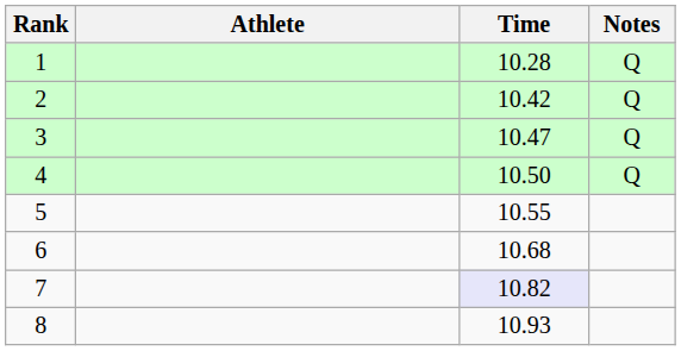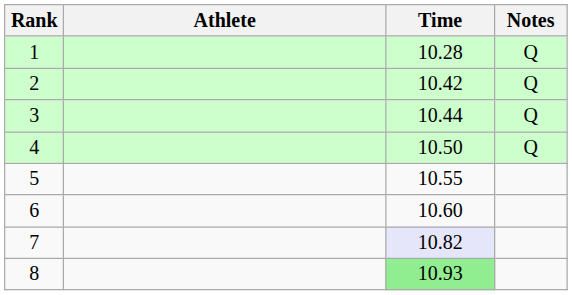3 | Time: 10.47 -> 10.44
6 | Time: 10.68 -> 10.60
8 | Time: no background -> lightgreen background
